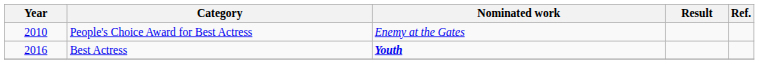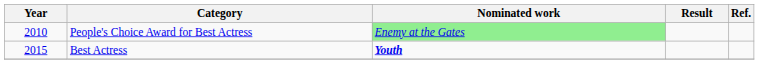People's Choice Award for Best Actress | Nominated work: no background -> lightgreen background
Best Actress | Year: 2016 -> 2015
